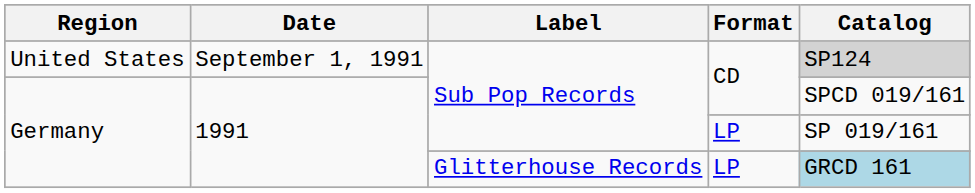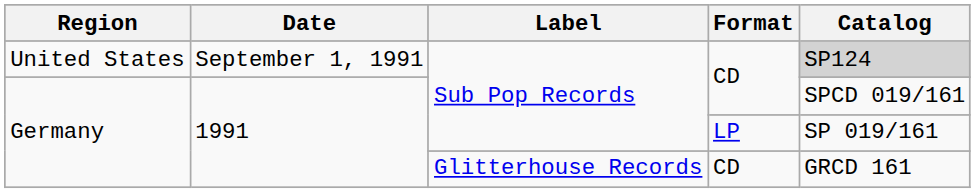Germany / Glitterhouse Records | Format: LP -> CD
Germany / Glitterhouse Records | Catalog: lightblue background -> no background
